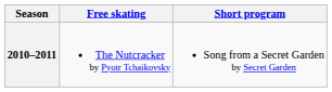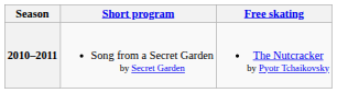columns swapped: Short program <-> Free skating
